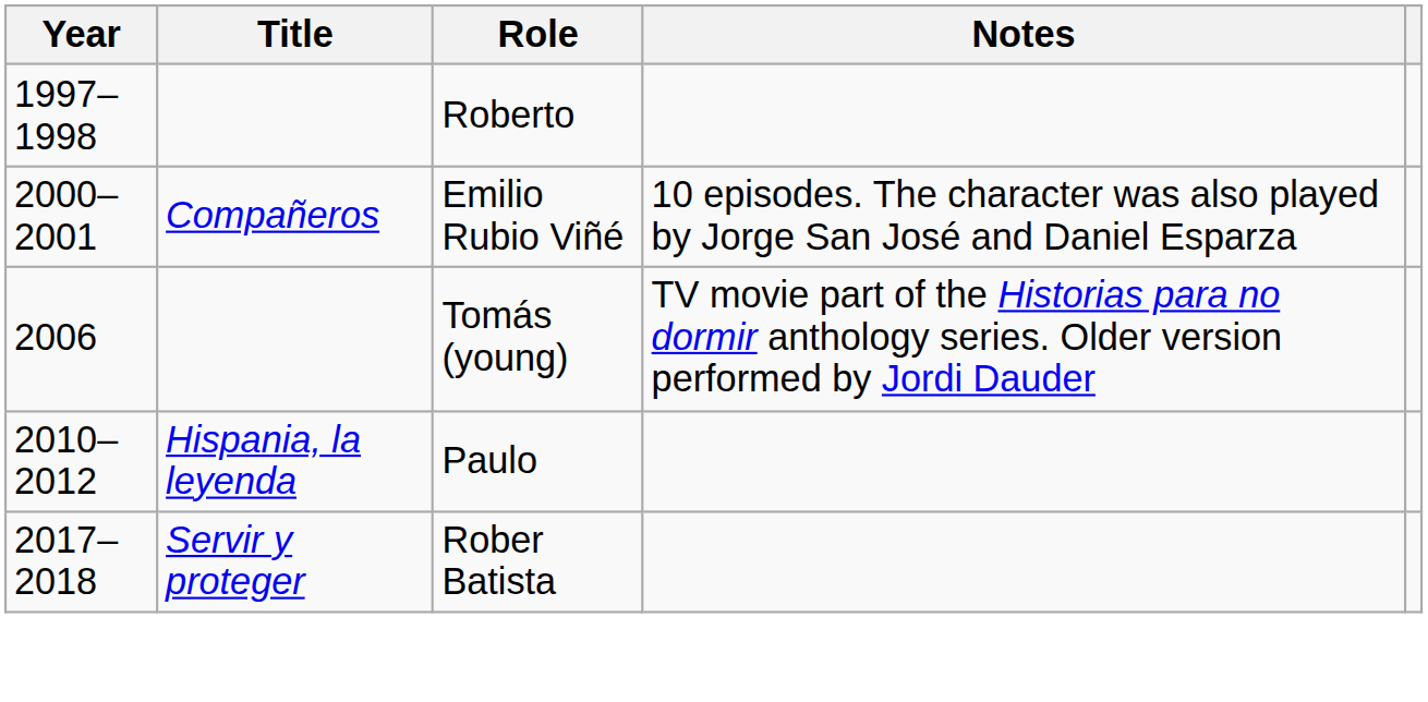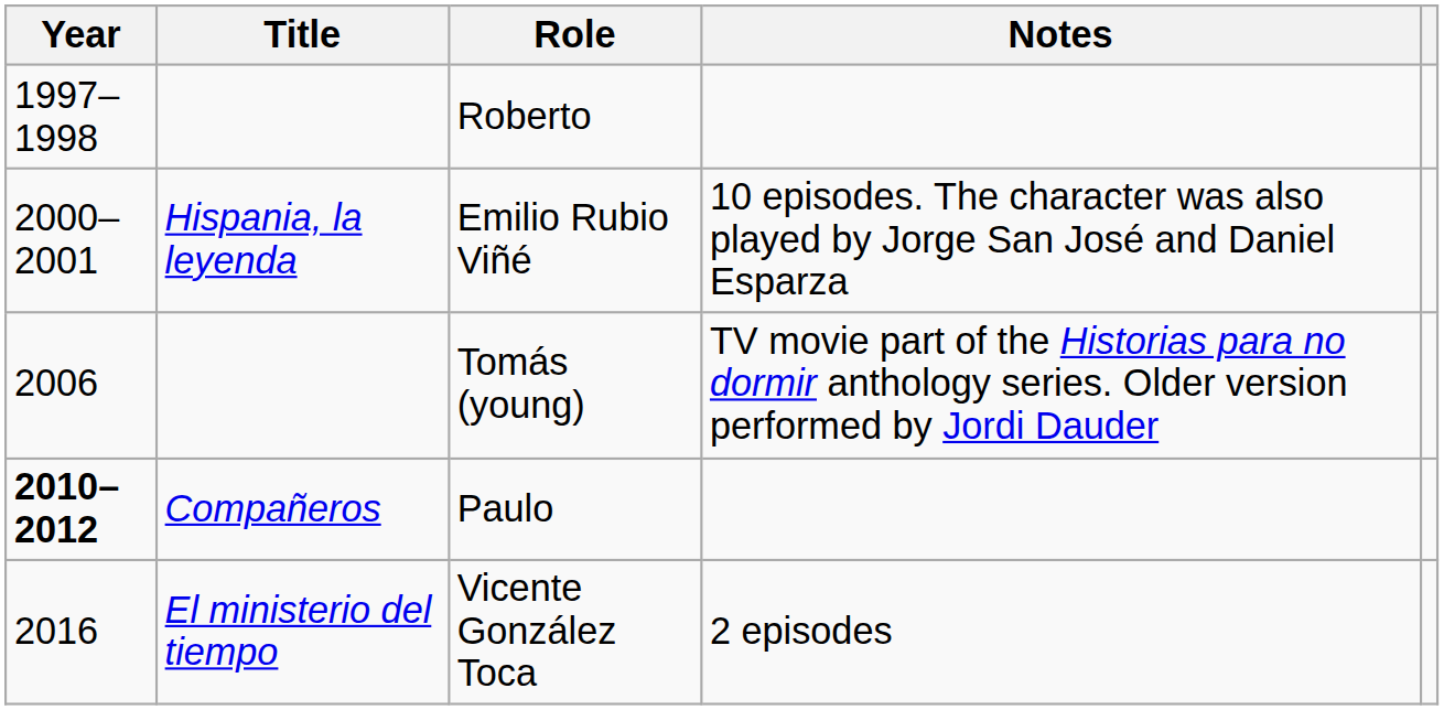Emilio Rubio Viñé | Title: Compañeros -> Hispania, la leyenda
Paulo | Year: normal -> bold
Paulo | Title: Hispania, la leyenda -> Compañeros
+ row: 2016 | El ministerio del tiempo | Vicente González Toca | 2 episodes
- row: 2017–2018 | Servir y proteger | Rober Batista
